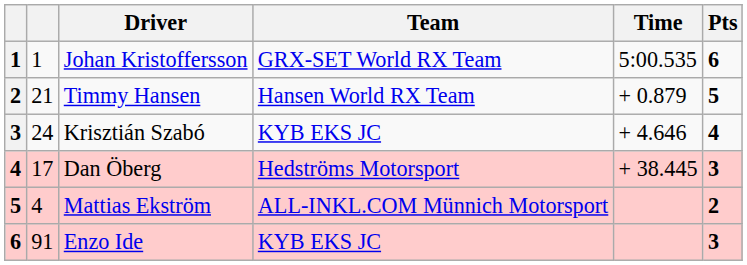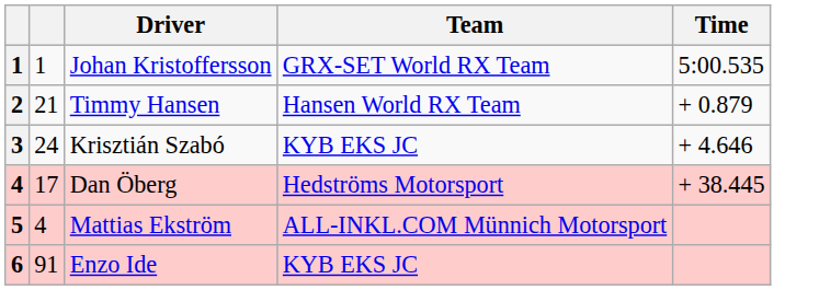- column: Pts | 6 | 5 | 4 | 3 | 2 | 3
